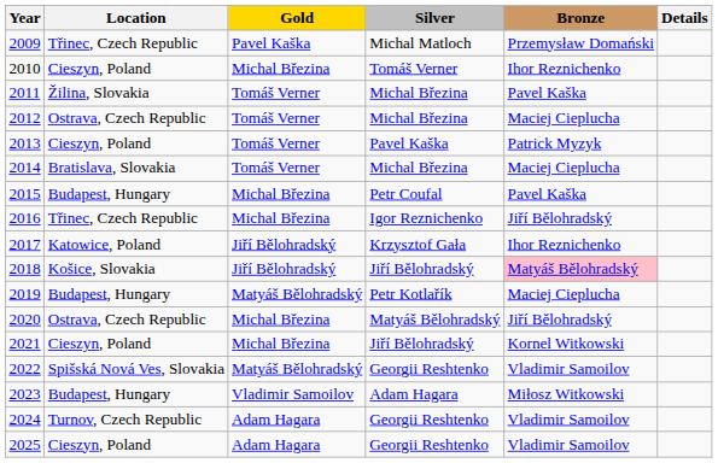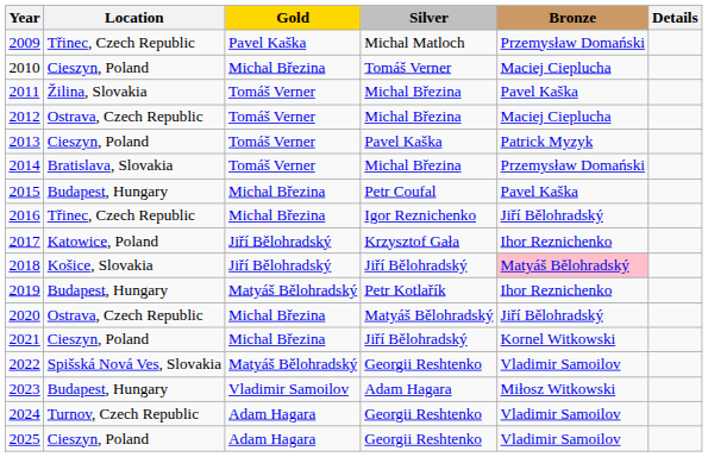2010 | Bronze: Ihor Reznichenko -> Maciej Cieplucha
2014 | Bronze: Maciej Cieplucha -> Przemysław Domański
2019 | Bronze: Maciej Cieplucha -> Ihor Reznichenko
